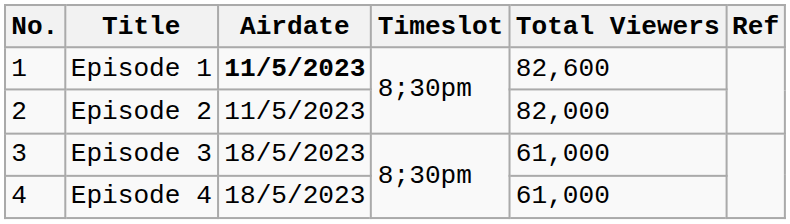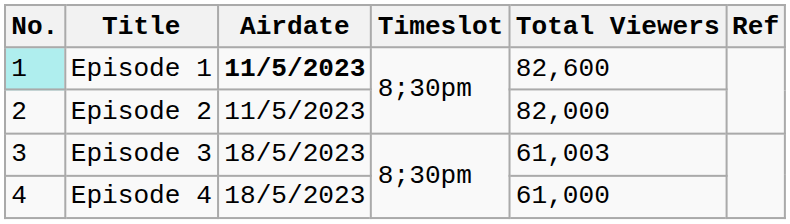Episode 1 | No.: no background -> paleturquoise background
Episode 3 | Total Viewers: 61,000 -> 61,003
